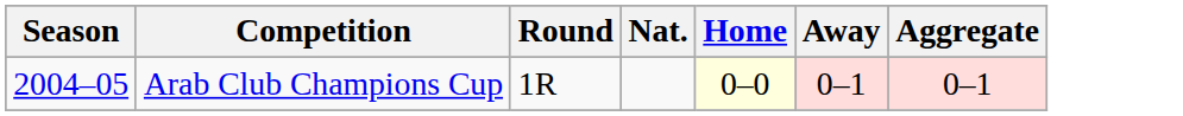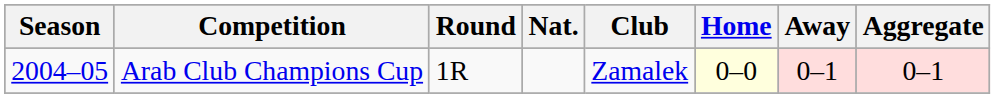+ column: Club | Zamalek
